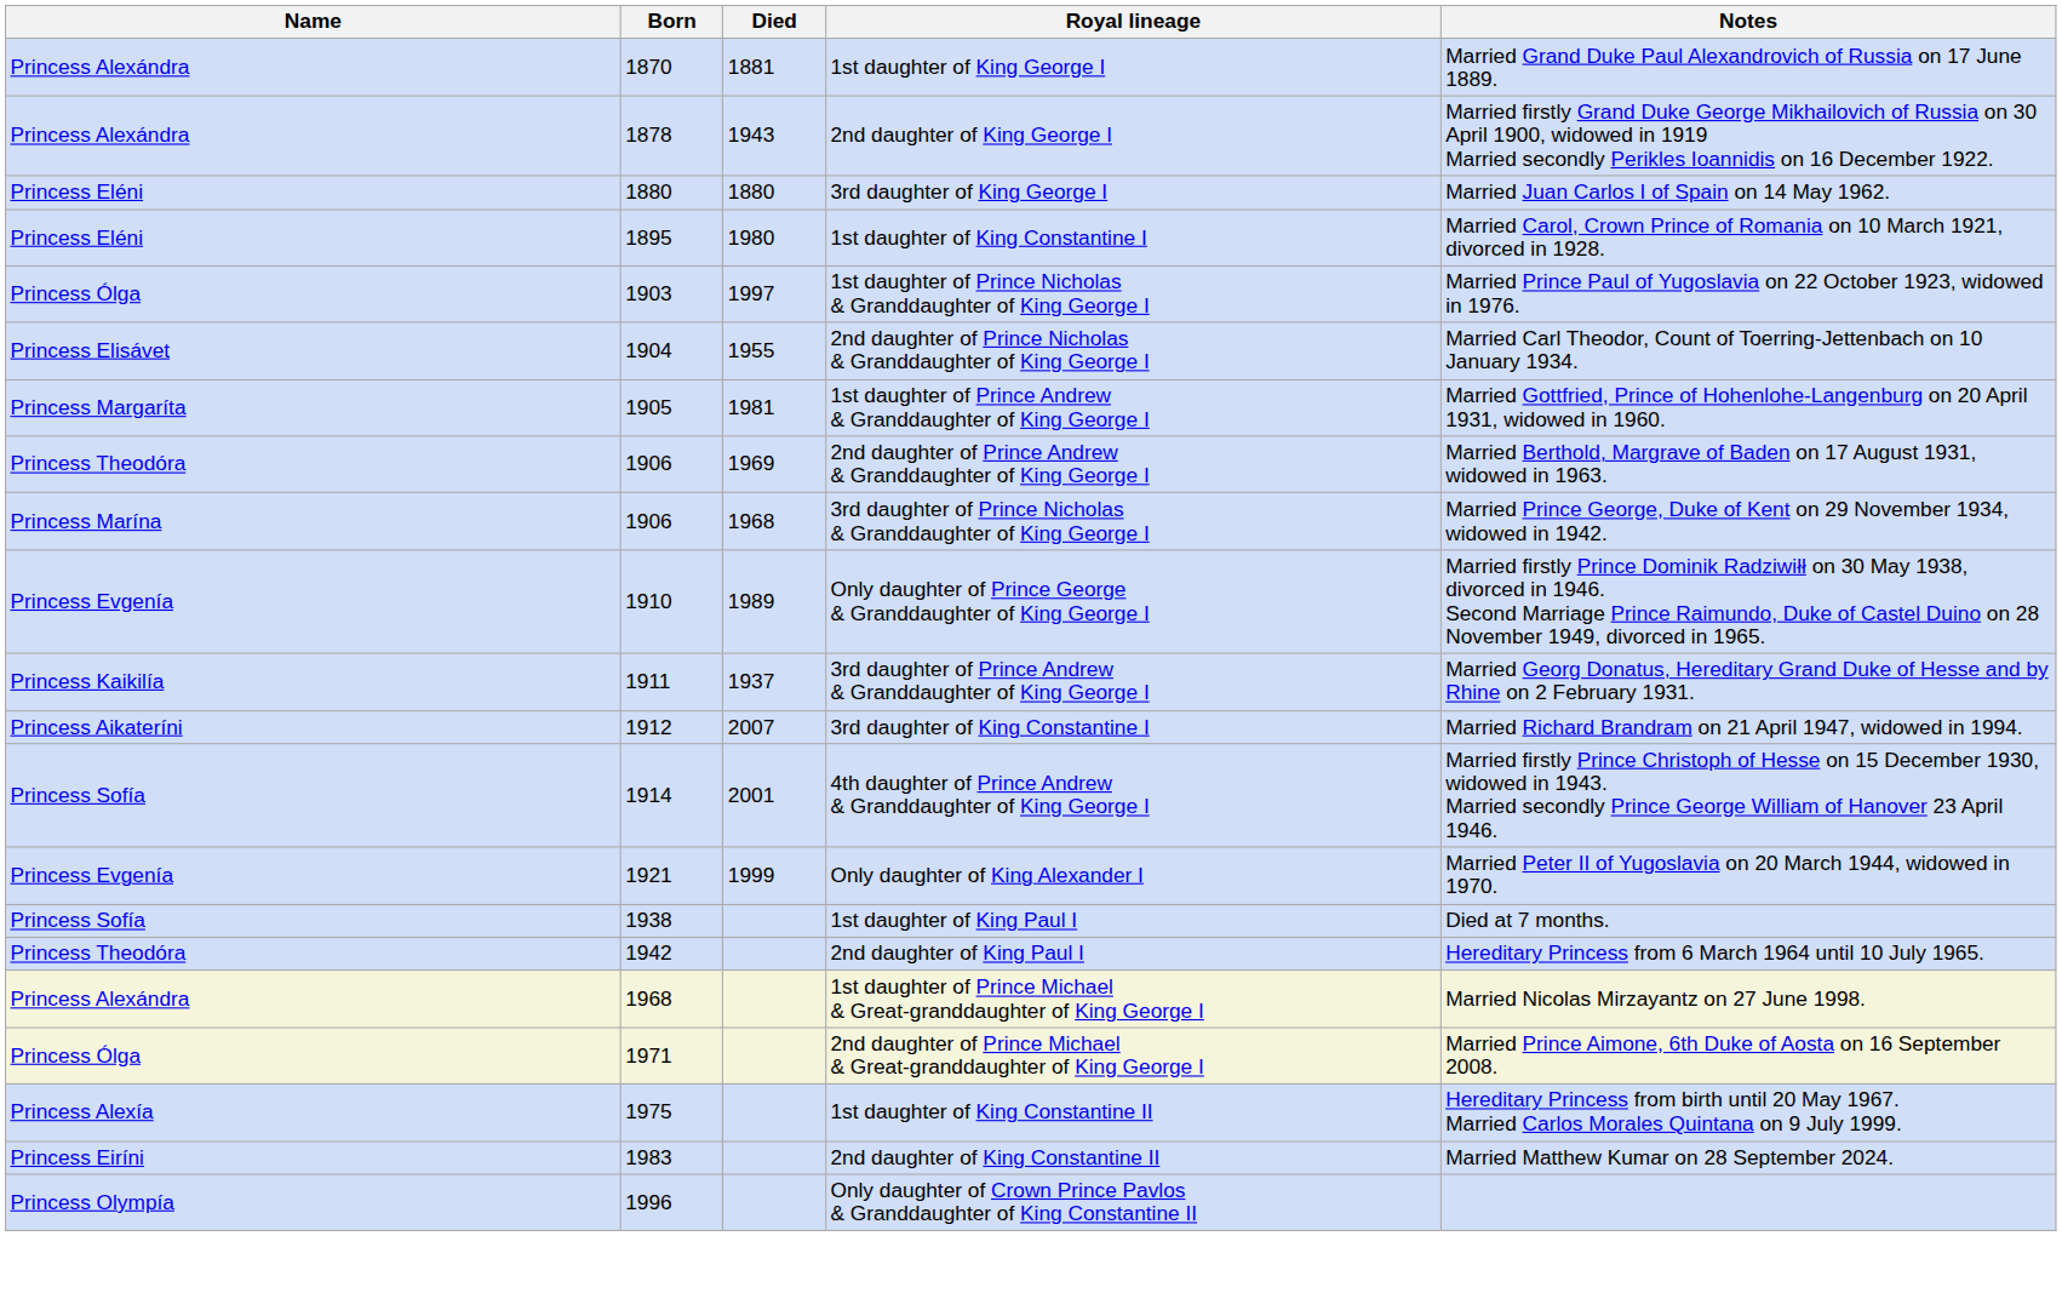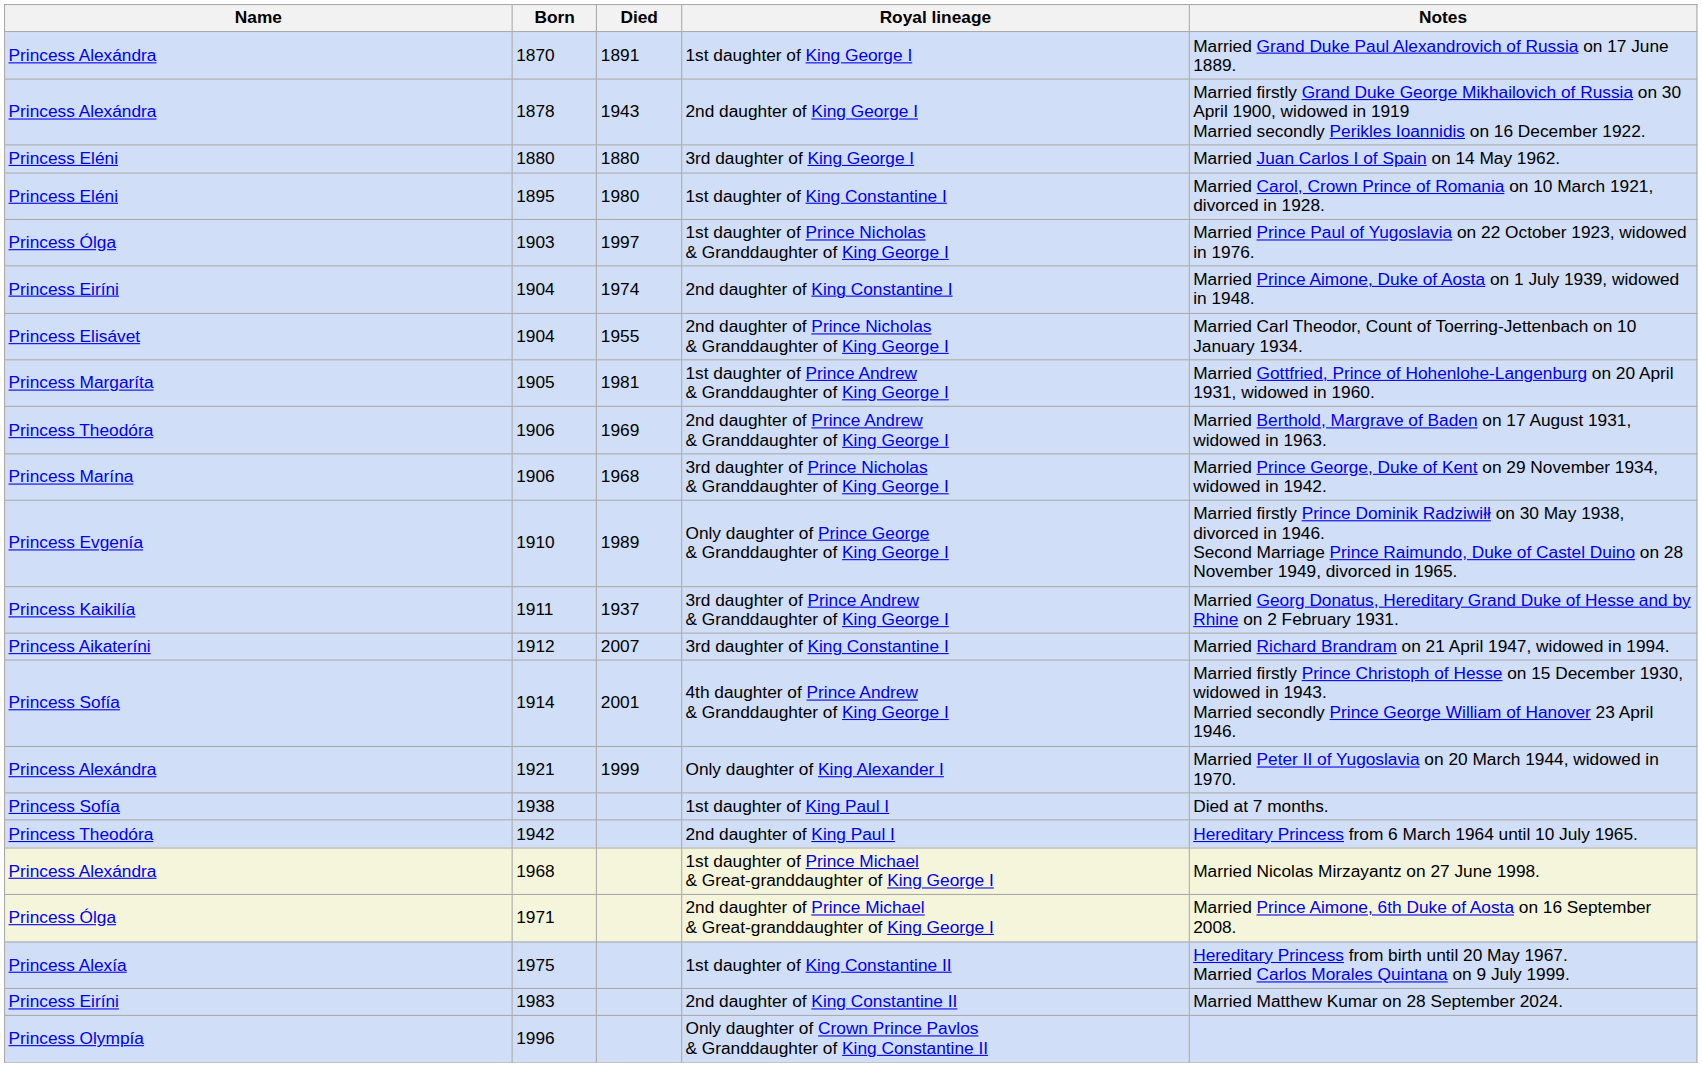1st daughter of King George I | Died: 1881 -> 1891
+ row: Princess Eiríni | 1904 | 1974 | 2nd daughter of King Constantine I | Married Prince Aimone, Duke of Aosta on 1 July 1939, widowed in 1948.
Only daughter of King Alexander I | Name: Princess Evgenía -> Princess Alexándra
